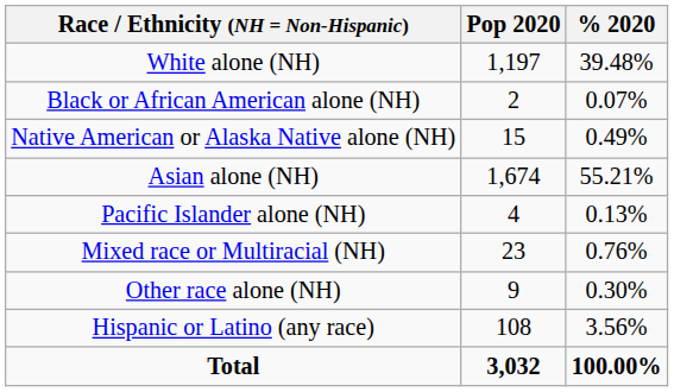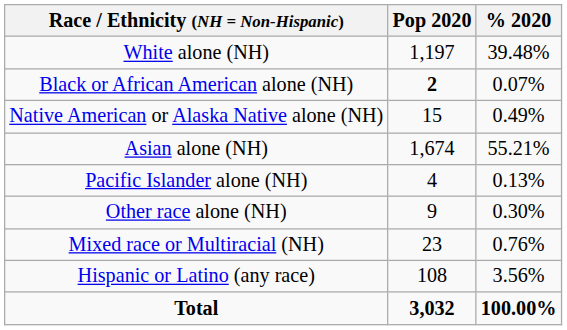Black or African American alone (NH) | Pop 2020: normal -> bold
rows swapped: Other race alone (NH) <-> Mixed race or Multiracial (NH)
